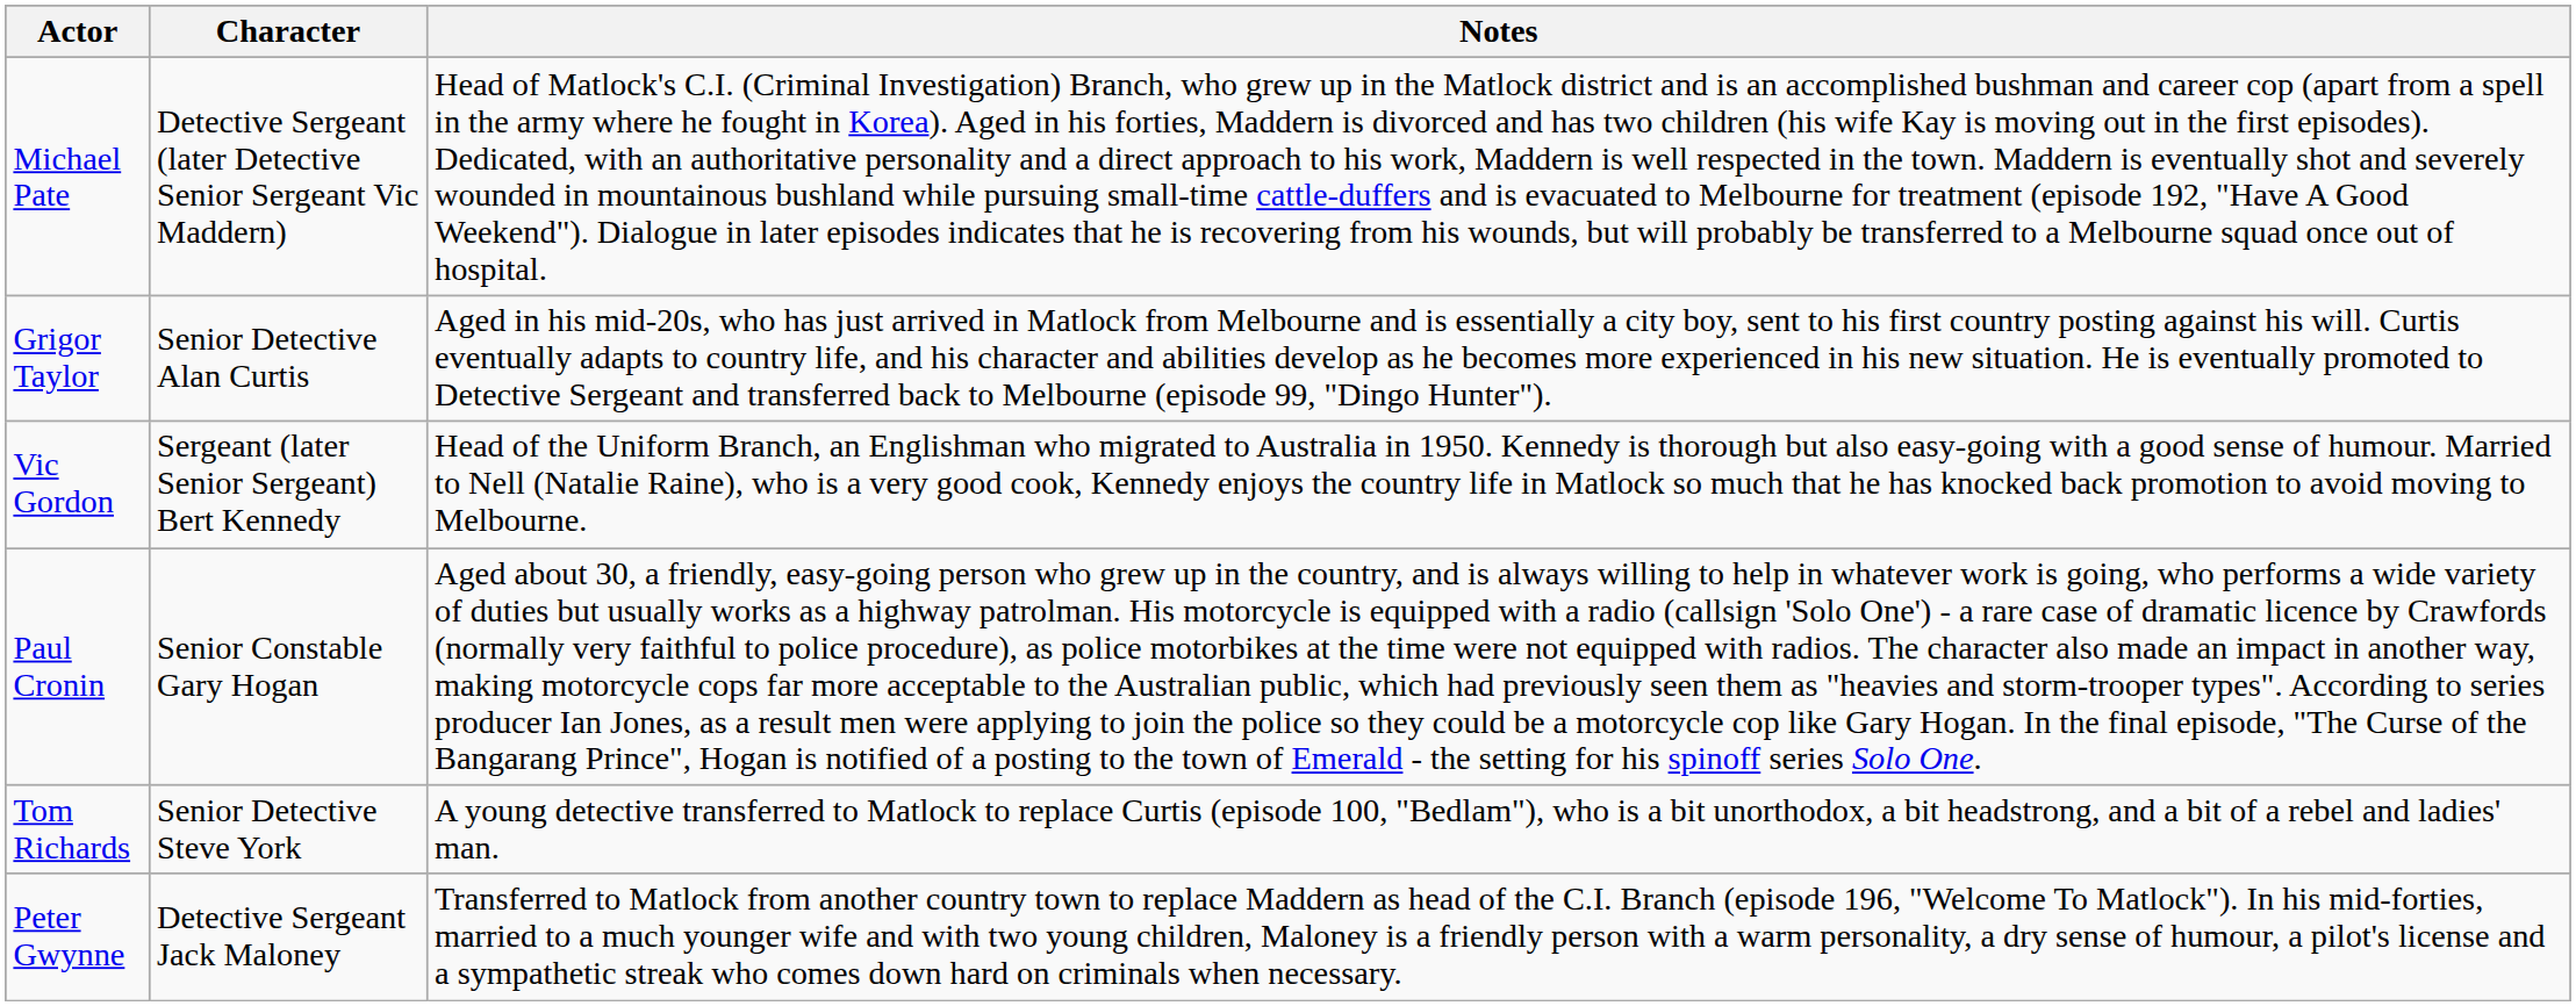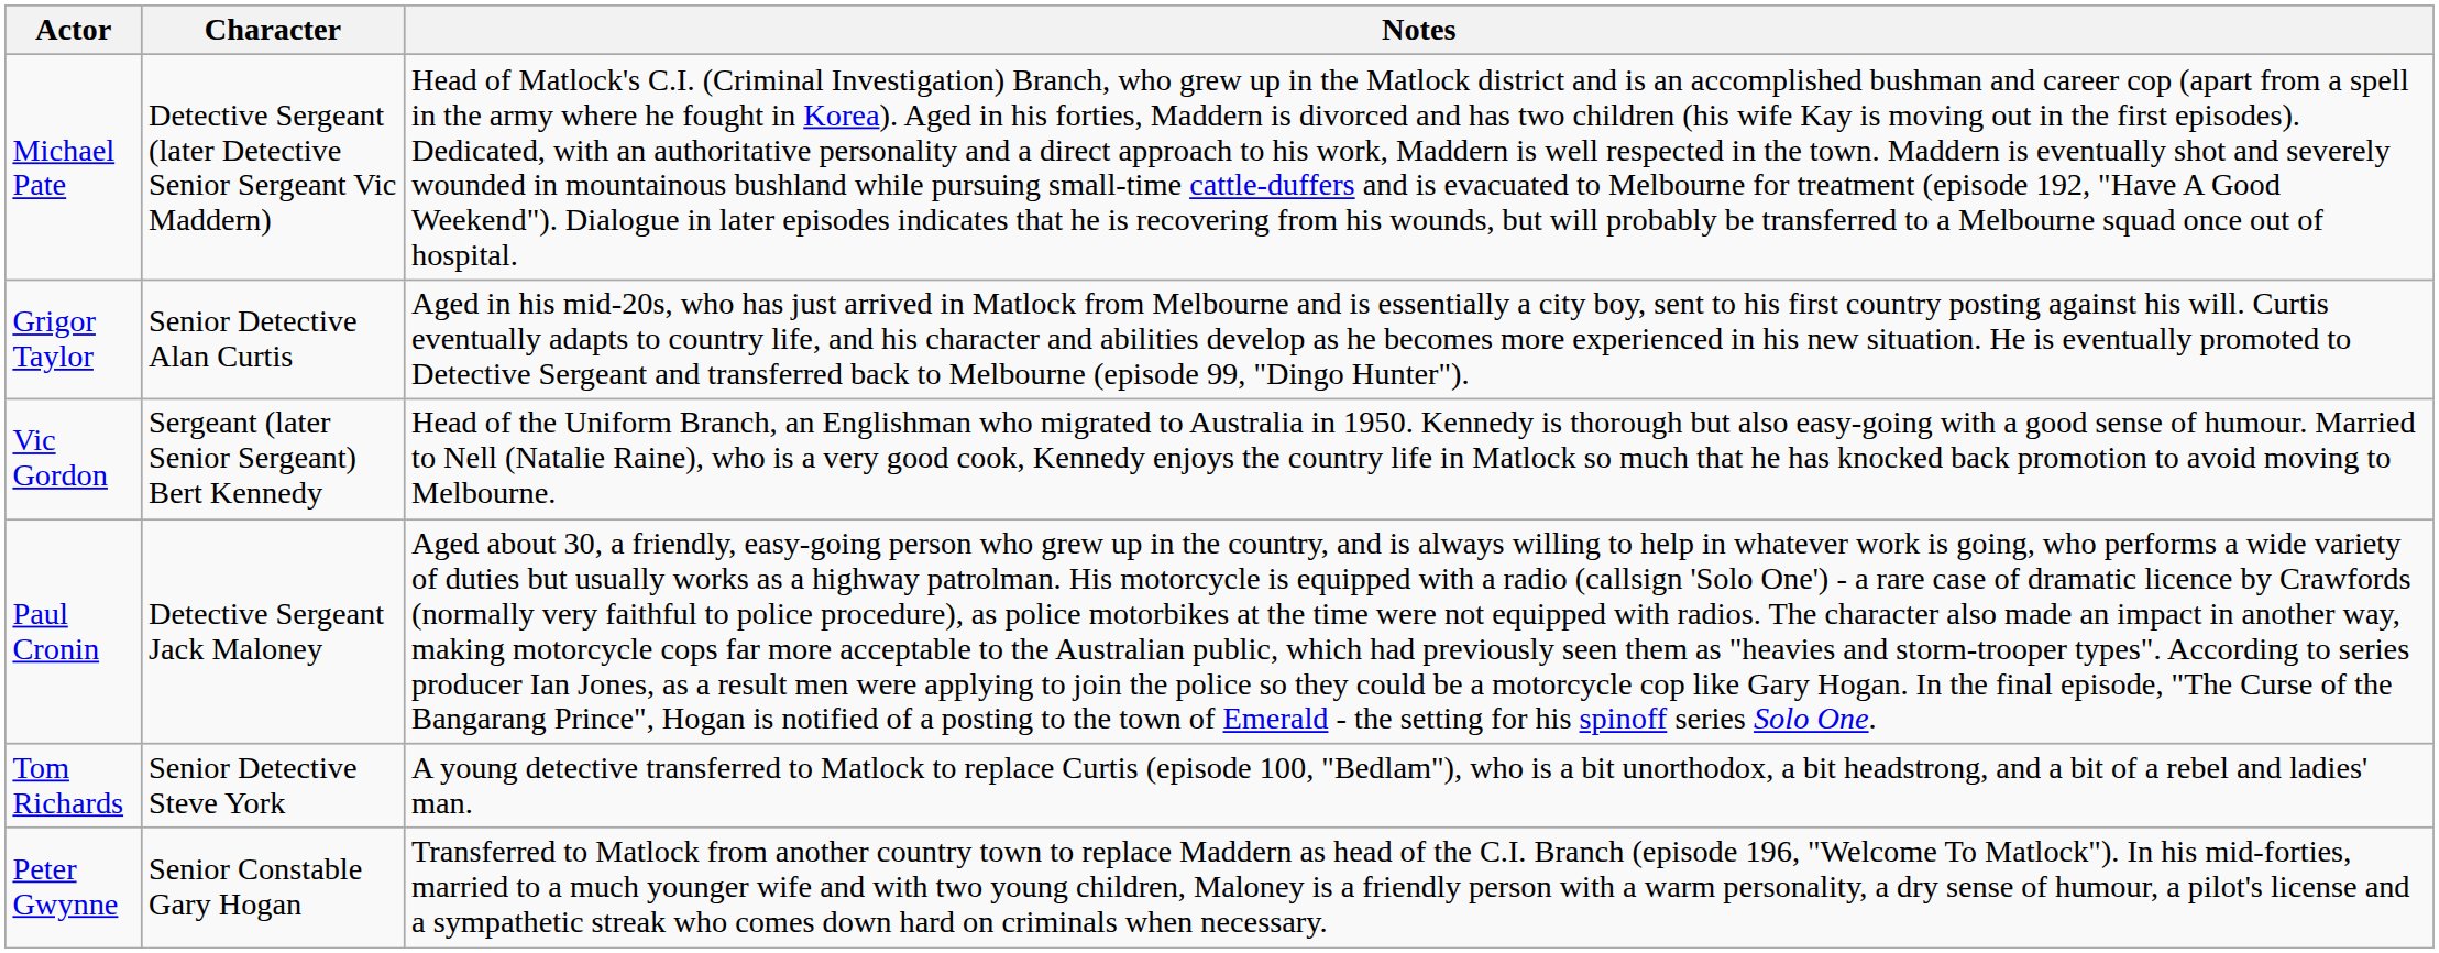Paul Cronin | Character: Senior Constable Gary Hogan -> Detective Sergeant Jack Maloney
Peter Gwynne | Character: Detective Sergeant Jack Maloney -> Senior Constable Gary Hogan
